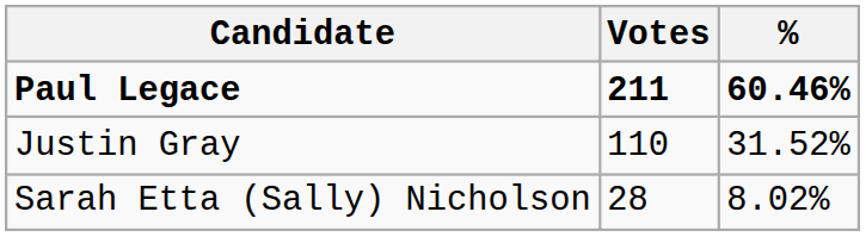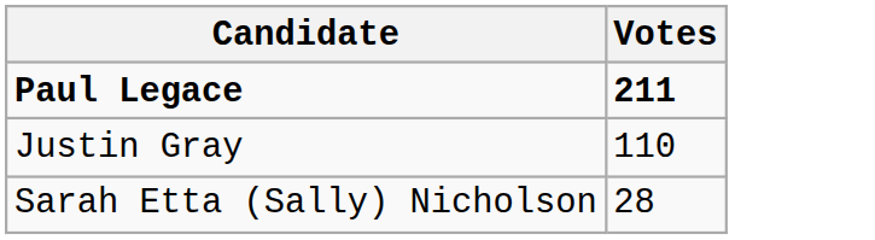- column: % | 60.46% | 31.52% | 8.02%
